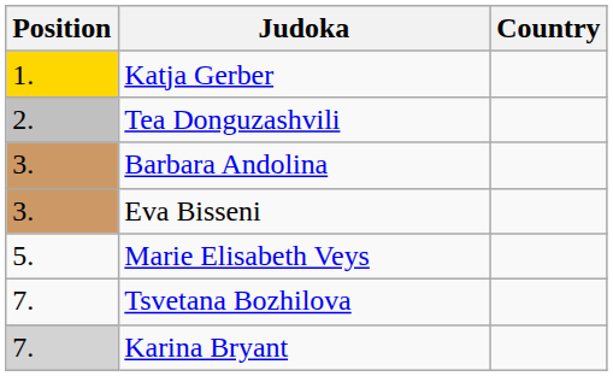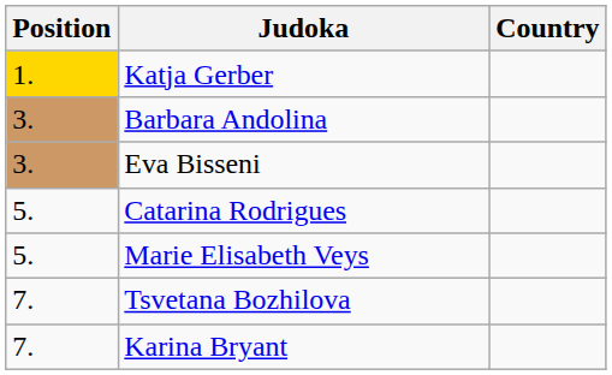- row: 2. | Tea Donguzashvili
+ row: 5. | Catarina Rodrigues
Karina Bryant | Position: lightgrey background -> no background
